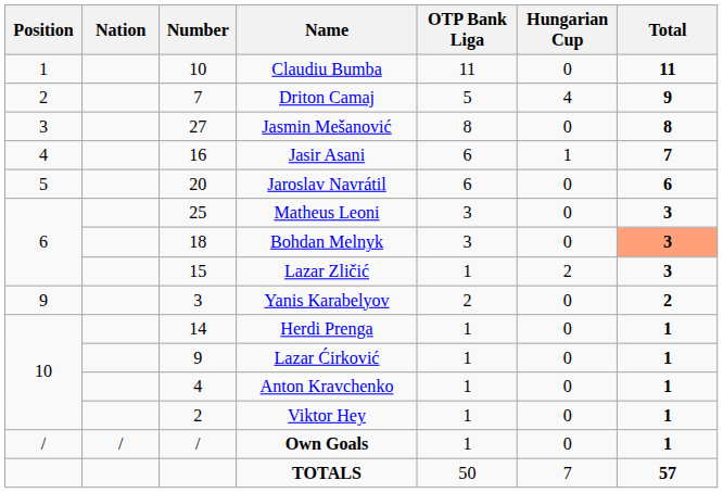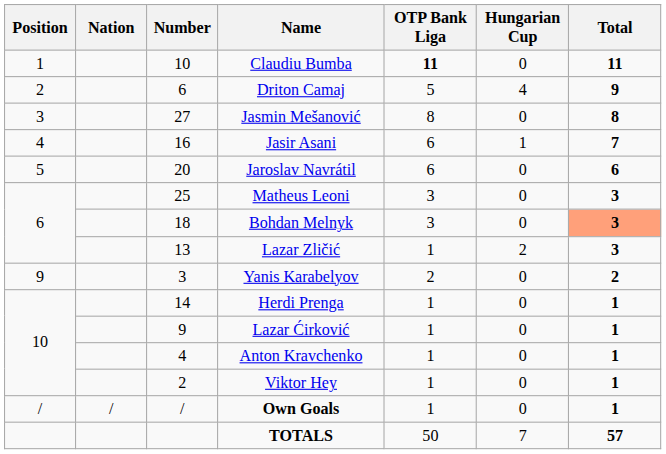Claudiu Bumba | OTP Bank Liga: normal -> bold
Driton Camaj | Number: 7 -> 6
Lazar Zličić | Number: 15 -> 13
